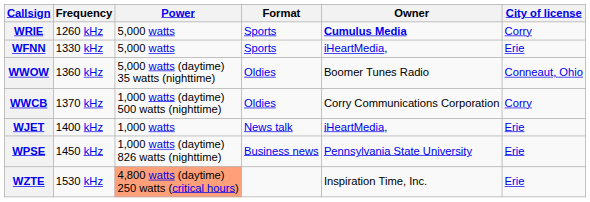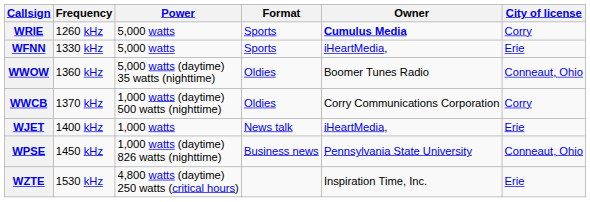WPSE | City of license: Erie -> Conneaut, Ohio
WZTE | Power: lightsalmon background -> no background
